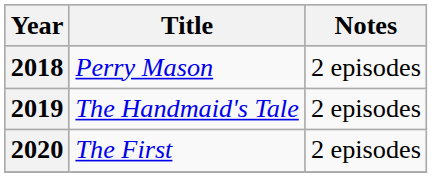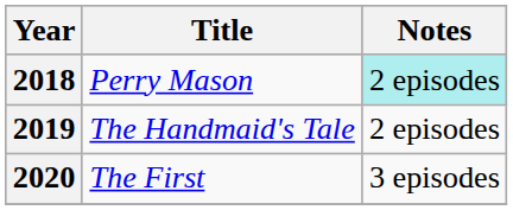2018 | Notes: no background -> paleturquoise background
2020 | Notes: 2 episodes -> 3 episodes
